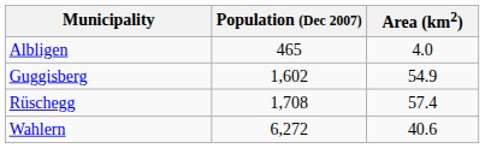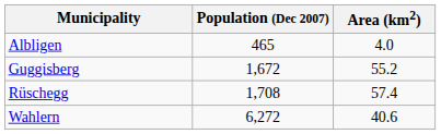Guggisberg | Population (Dec 2007): 1,602 -> 1,672
Guggisberg | Area (km2): 54.9 -> 55.2
